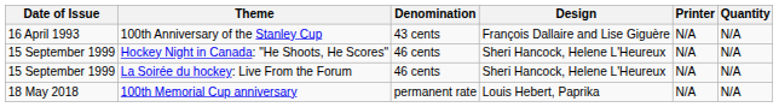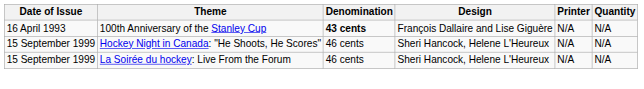100th Anniversary of the Stanley Cup | Denomination: normal -> bold
- row: 18 May 2018 | 100th Memorial Cup anniversary | permanent rate | Louis Hebert, Paprika | N/A | N/A
